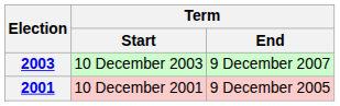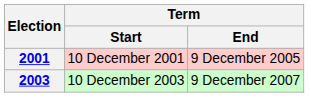rows swapped: 2001 <-> 2003
